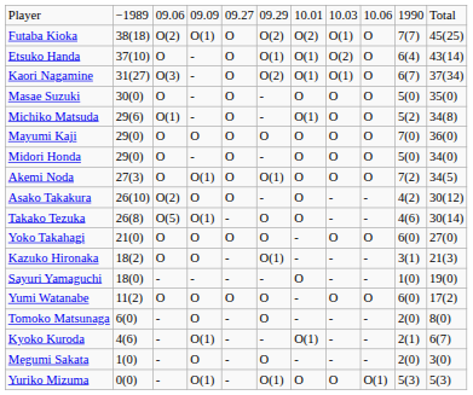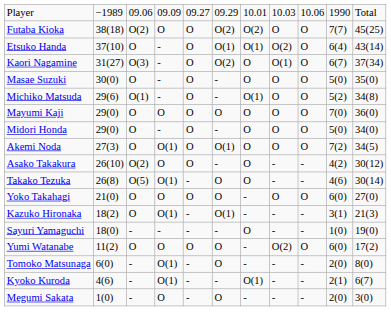Futaba Kioka | column 4: O(1) -> O
Futaba Kioka | column 8: O(1) -> O
Kaori Nagamine | column 7: O(1) -> O
Kazuko Hironaka | column 4: O -> O(1)
Yumi Watanabe | column 8: O -> O(2)
Tomoko Matsunaga | column 4: O -> O(1)
- row: Yuriko Mizuma | 0(0) | - | O(1) | - | O(1) | O | O | O(1) | 5(3) | 5(3)
